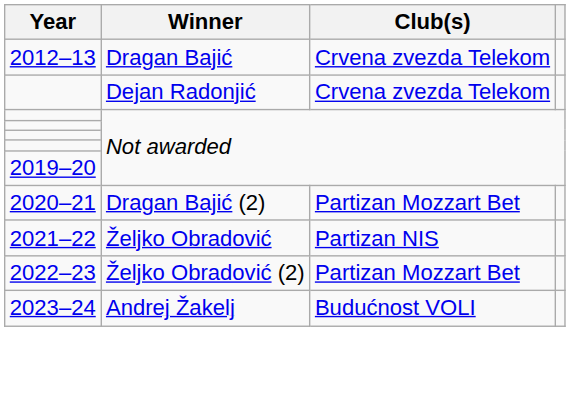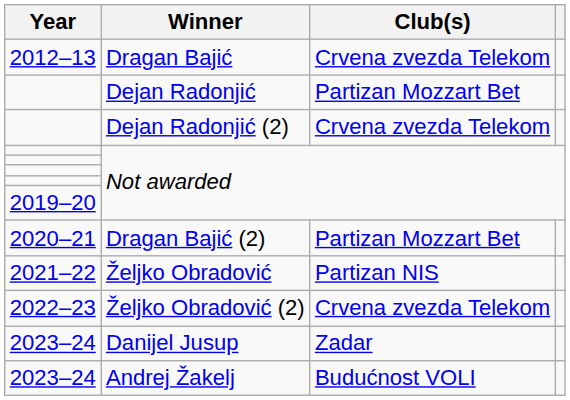Dejan Radonjić | Club(s): Crvena zvezda Telekom -> Partizan Mozzart Bet
+ row: Dejan Radonjić (2) | Crvena zvezda Telekom
Željko Obradović (2) | Club(s): Partizan Mozzart Bet -> Crvena zvezda Telekom
+ row: 2023–24 | Danijel Jusup | Zadar
